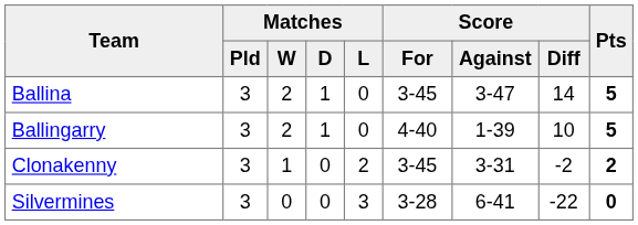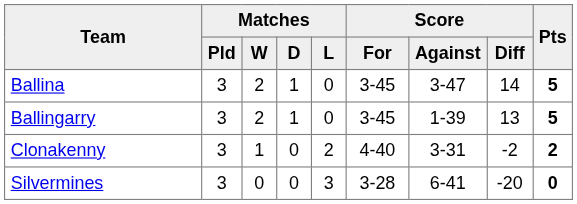Ballingarry | Score / For: 4-40 -> 3-45
Ballingarry | Score / Diff: 10 -> 13
Clonakenny | Score / For: 3-45 -> 4-40
Silvermines | Score / Diff: -22 -> -20
